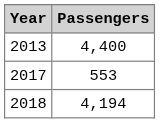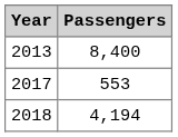2013 | Passengers: 4,400 -> 8,400
